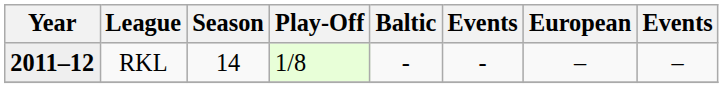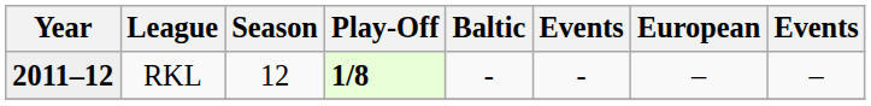RKL | Season: 14 -> 12
RKL | Play-Off: normal -> bold
